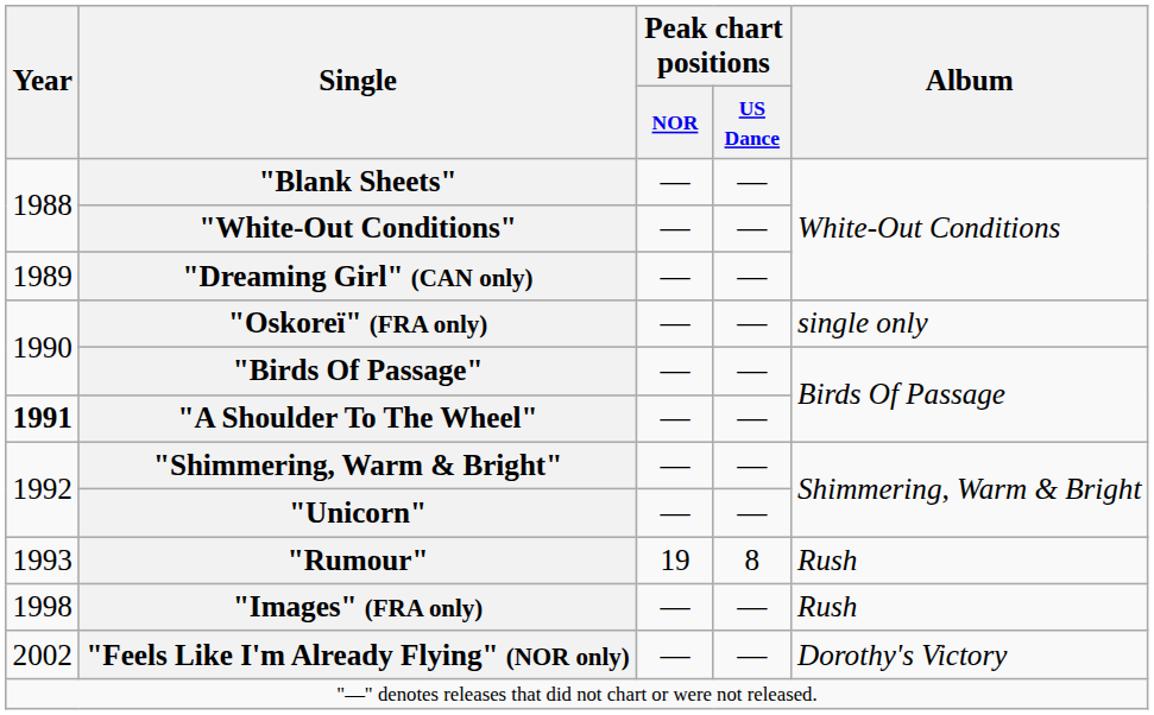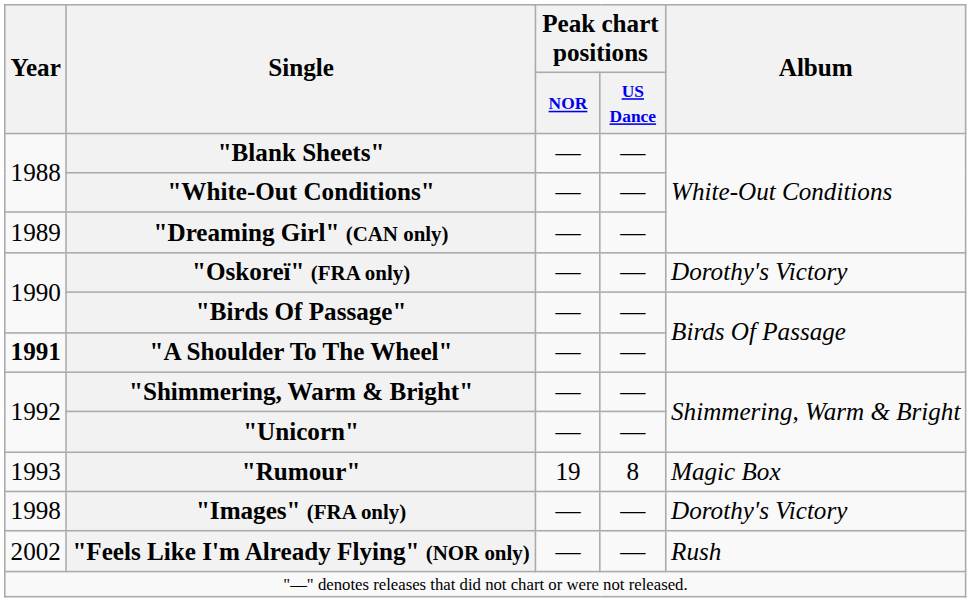"Oskoreï" (FRA only) | Album: single only -> Dorothy's Victory
"Rumour" | Album: Rush -> Magic Box
"Images" (FRA only) | Album: Rush -> Dorothy's Victory
"Feels Like I'm Already Flying" (NOR only) | Album: Dorothy's Victory -> Rush
